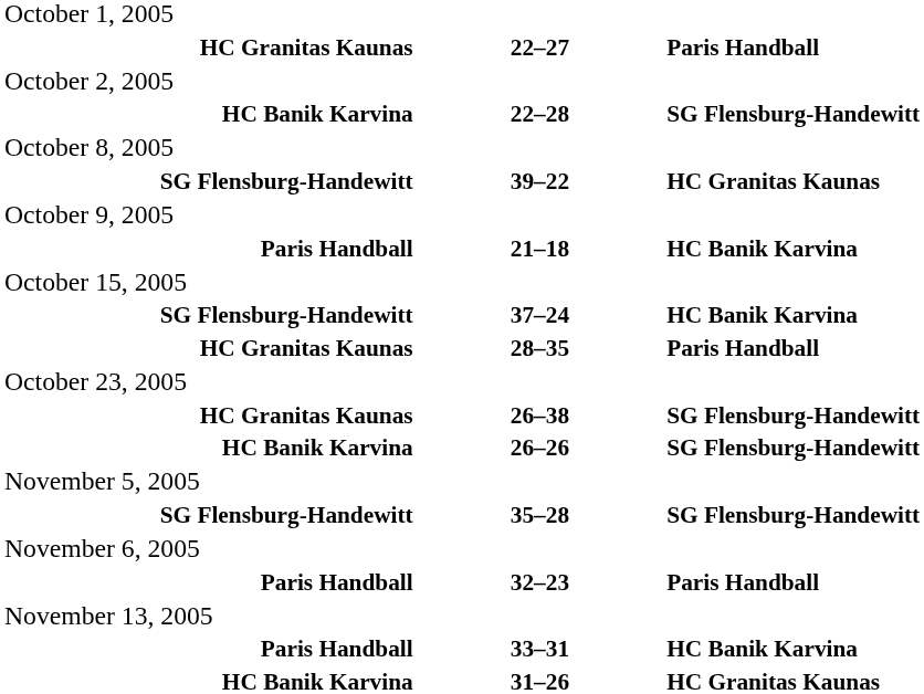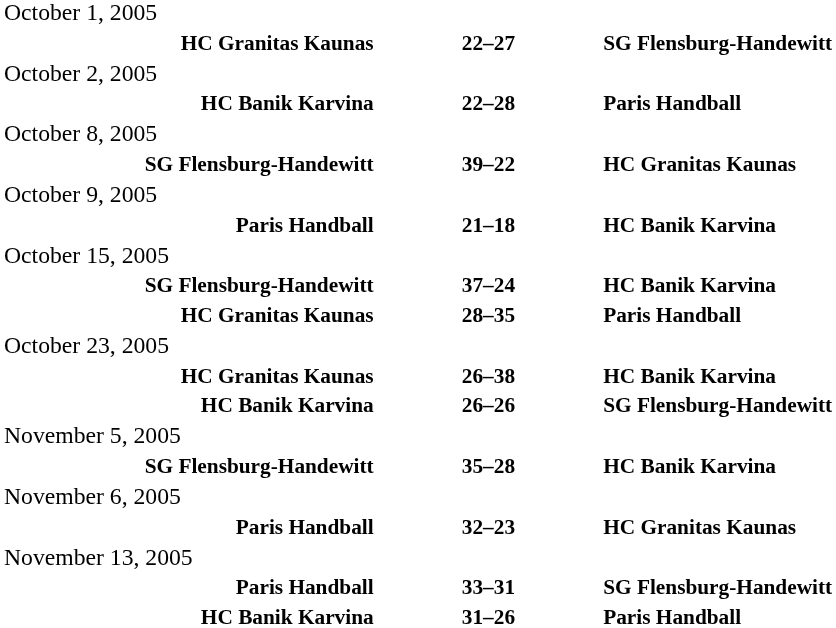HC Granitas Kaunas / 22–27 | column 3: Paris Handball -> SG Flensburg-Handewitt
HC Banik Karvina / 22–28 | column 3: SG Flensburg-Handewitt -> Paris Handball
HC Granitas Kaunas / 26–38 | column 3: SG Flensburg-Handewitt -> HC Banik Karvina
SG Flensburg-Handewitt / 35–28 | column 3: SG Flensburg-Handewitt -> HC Banik Karvina
Paris Handball / 32–23 | column 3: Paris Handball -> HC Granitas Kaunas
Paris Handball / 33–31 | column 3: HC Banik Karvina -> SG Flensburg-Handewitt
HC Banik Karvina / 31–26 | column 3: HC Granitas Kaunas -> Paris Handball
